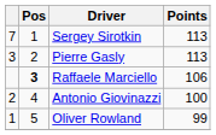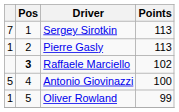Pierre Gasly | column 1: 3 -> 1
Raffaele Marciello | Points: 106 -> 102
Antonio Giovinazzi | column 1: 2 -> 5
